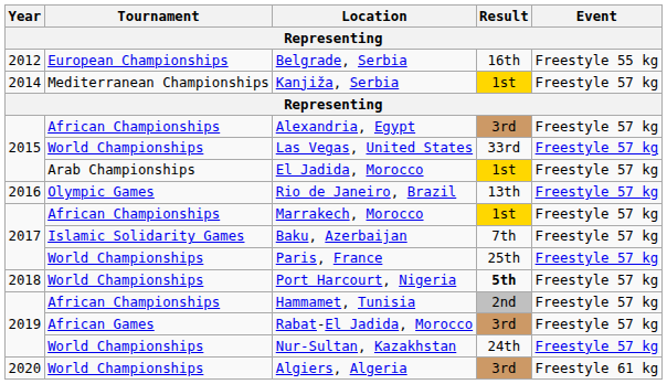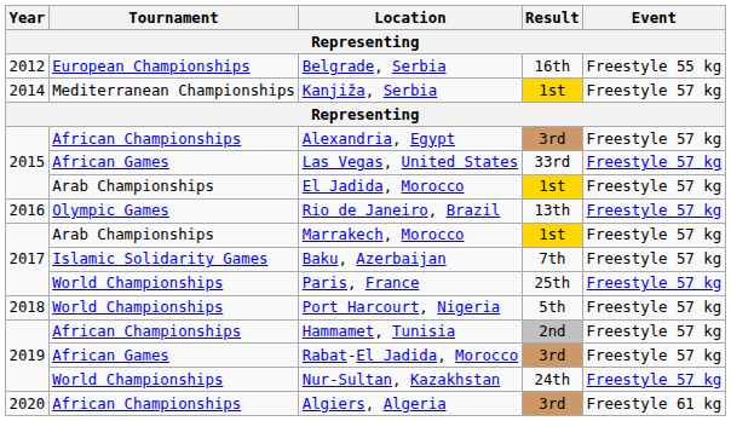Las Vegas, United States | Tournament: World Championships -> African Games
Marrakech, Morocco | Tournament: African Championships -> Arab Championships
Port Harcourt, Nigeria | Result: bold -> normal
Algiers, Algeria | Tournament: World Championships -> African Championships
